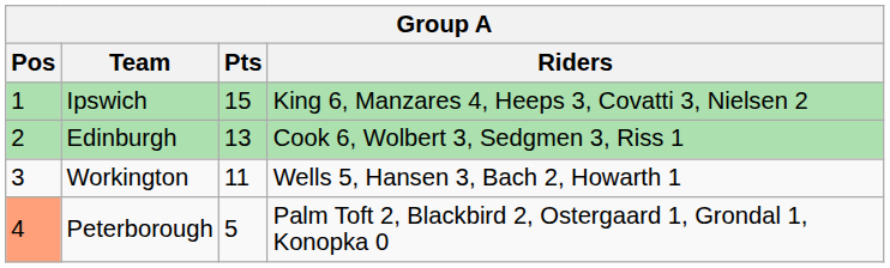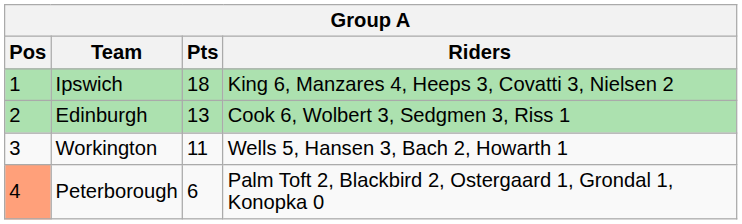Ipswich | Pts: 15 -> 18
Peterborough | Pts: 5 -> 6
